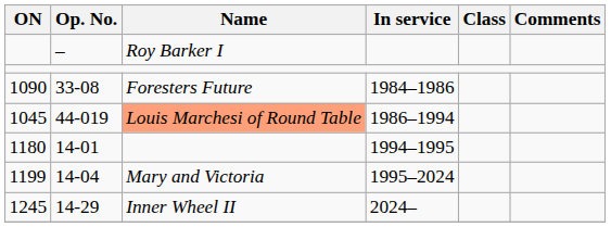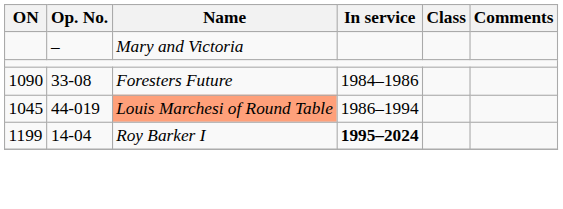– | Name: Roy Barker I -> Mary and Victoria
- row: 1180 | 14-01 | 1994–1995
14-04 | Name: Mary and Victoria -> Roy Barker I
14-04 | In service: normal -> bold
- row: 1245 | 14-29 | Inner Wheel II | 2024–
